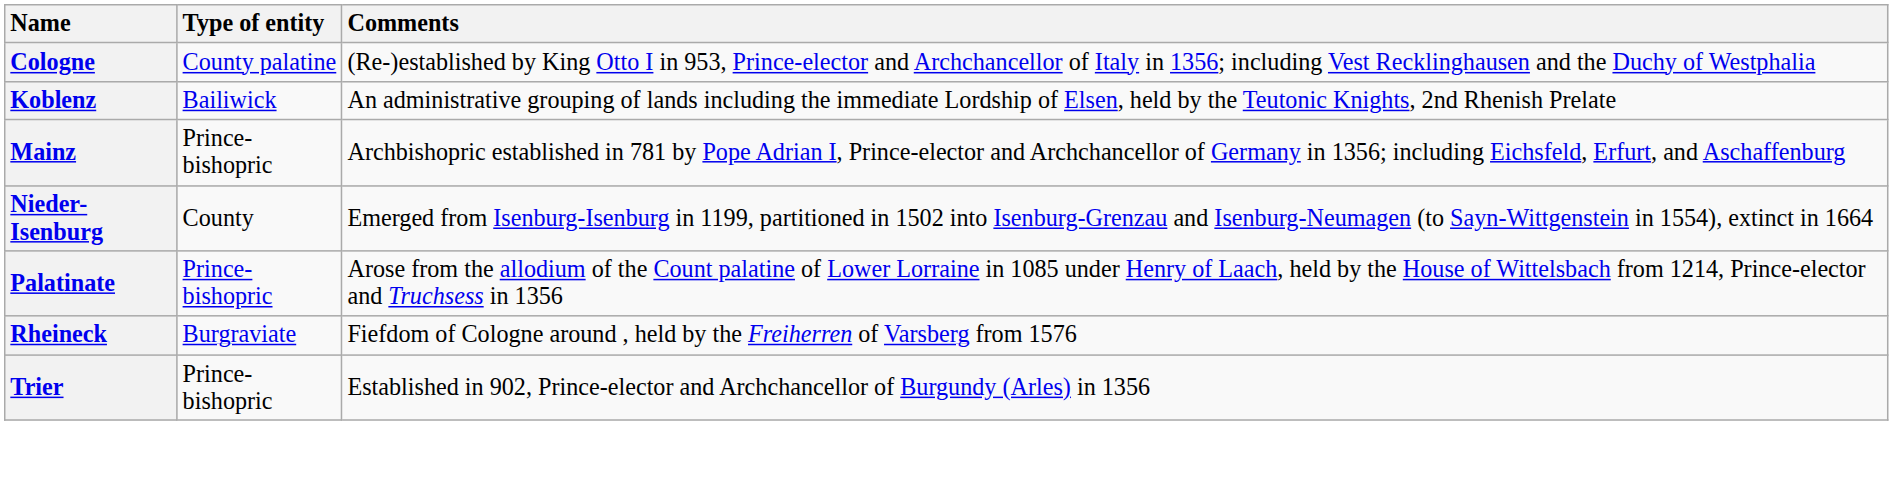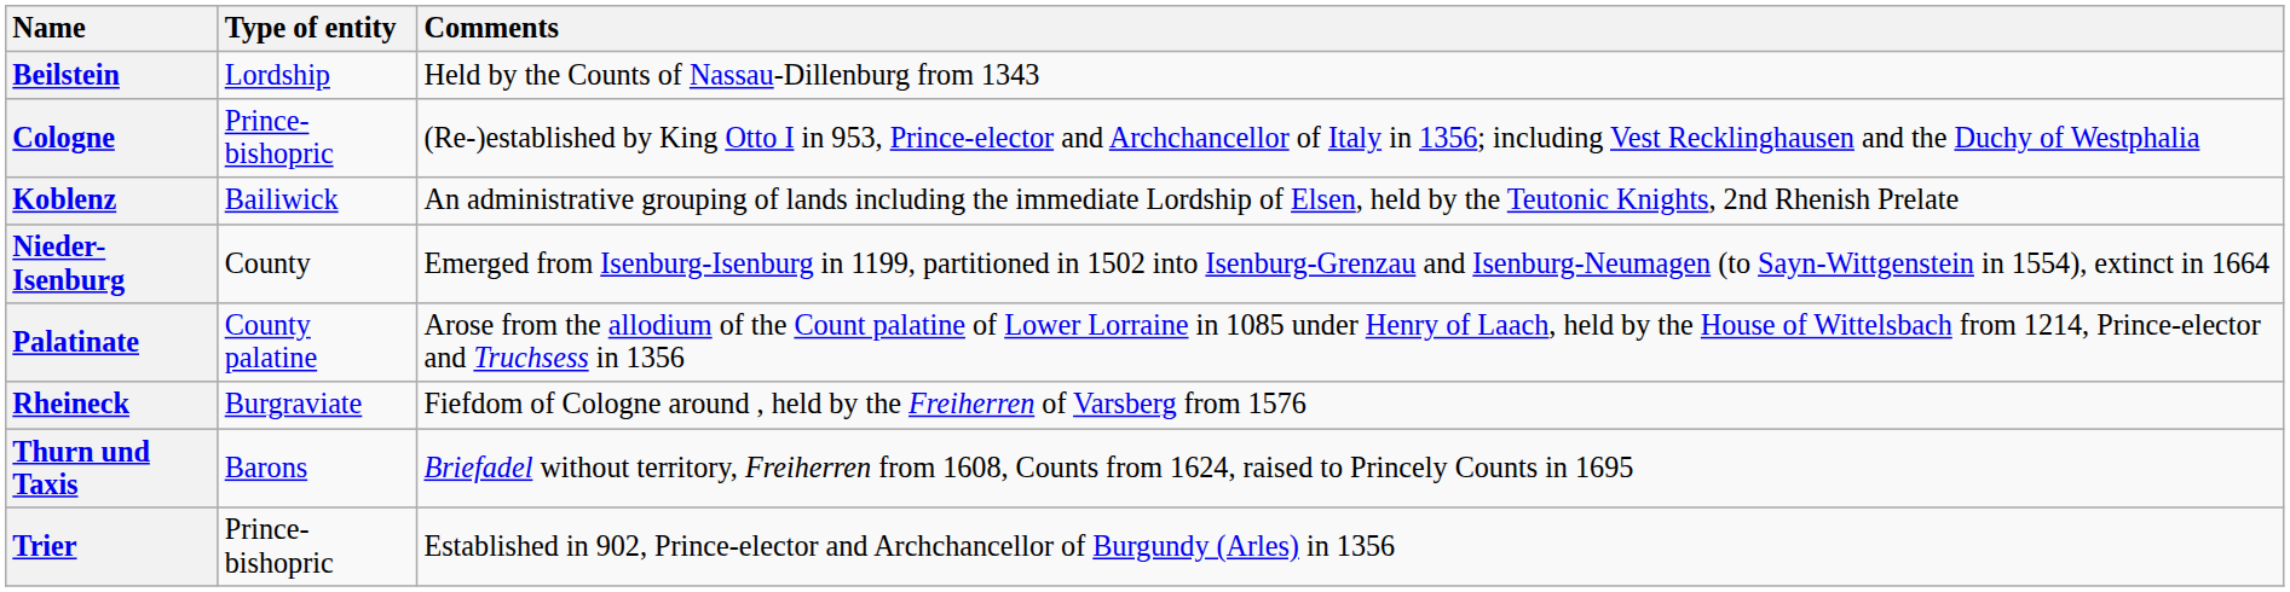+ row: Beilstein | Lordship | Held by the Counts of Nassau-Dillenburg from 1343
Cologne | Type of entity: County palatine -> Prince-bishopric
- row: Mainz | Prince-bishopric | Archbishopric established in 781 by Pope Adrian I, Prince-elector and Archchancellor of Germany in 1356; including Eichsfeld, Erfurt, and Aschaffenburg
Palatinate | Type of entity: Prince-bishopric -> County palatine
+ row: Thurn und Taxis | Barons | Briefadel without territory, Freiherren from 1608, Counts from 1624, raised to Princely Counts in 1695
